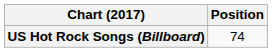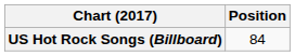US Hot Rock Songs (Billboard) | Position: 74 -> 84
